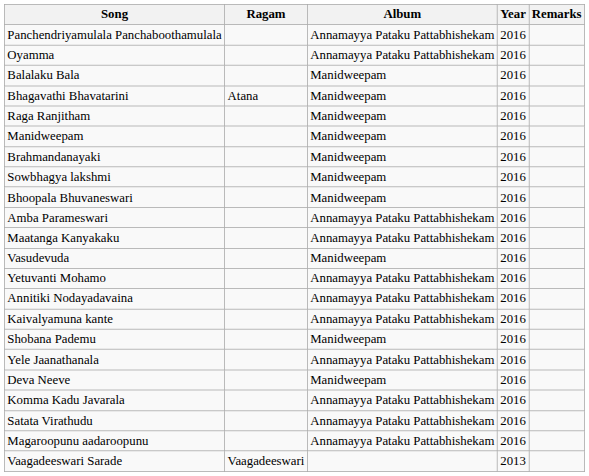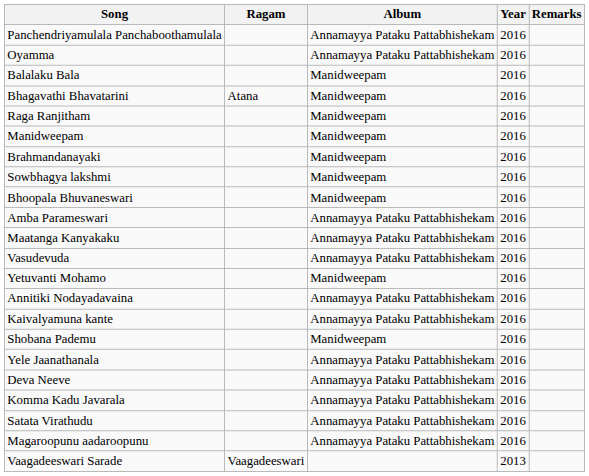Vasudevuda | Album: Manidweepam -> Annamayya Pataku Pattabhishekam
Yetuvanti Mohamo | Album: Annamayya Pataku Pattabhishekam -> Manidweepam
Deva Neeve | Album: Manidweepam -> Annamayya Pataku Pattabhishekam
